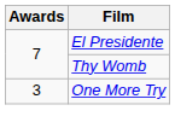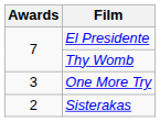+ row: 2 | Sisterakas
